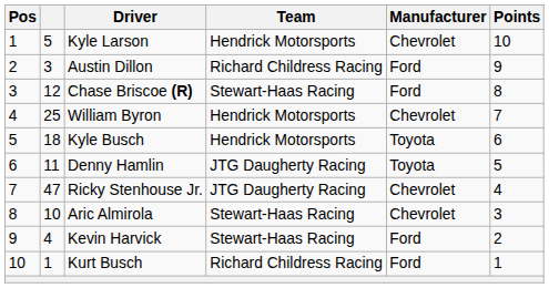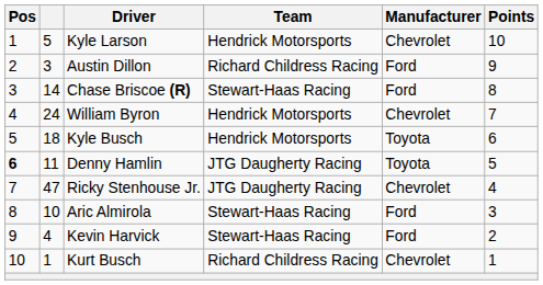Chase Briscoe (R) | column 2: 12 -> 14
William Byron | column 2: 25 -> 24
Denny Hamlin | Pos: normal -> bold
Aric Almirola | Manufacturer: Chevrolet -> Ford
Kurt Busch | Manufacturer: Ford -> Chevrolet
